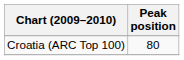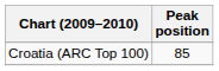Croatia (ARC Top 100) | Peak position: 80 -> 85
